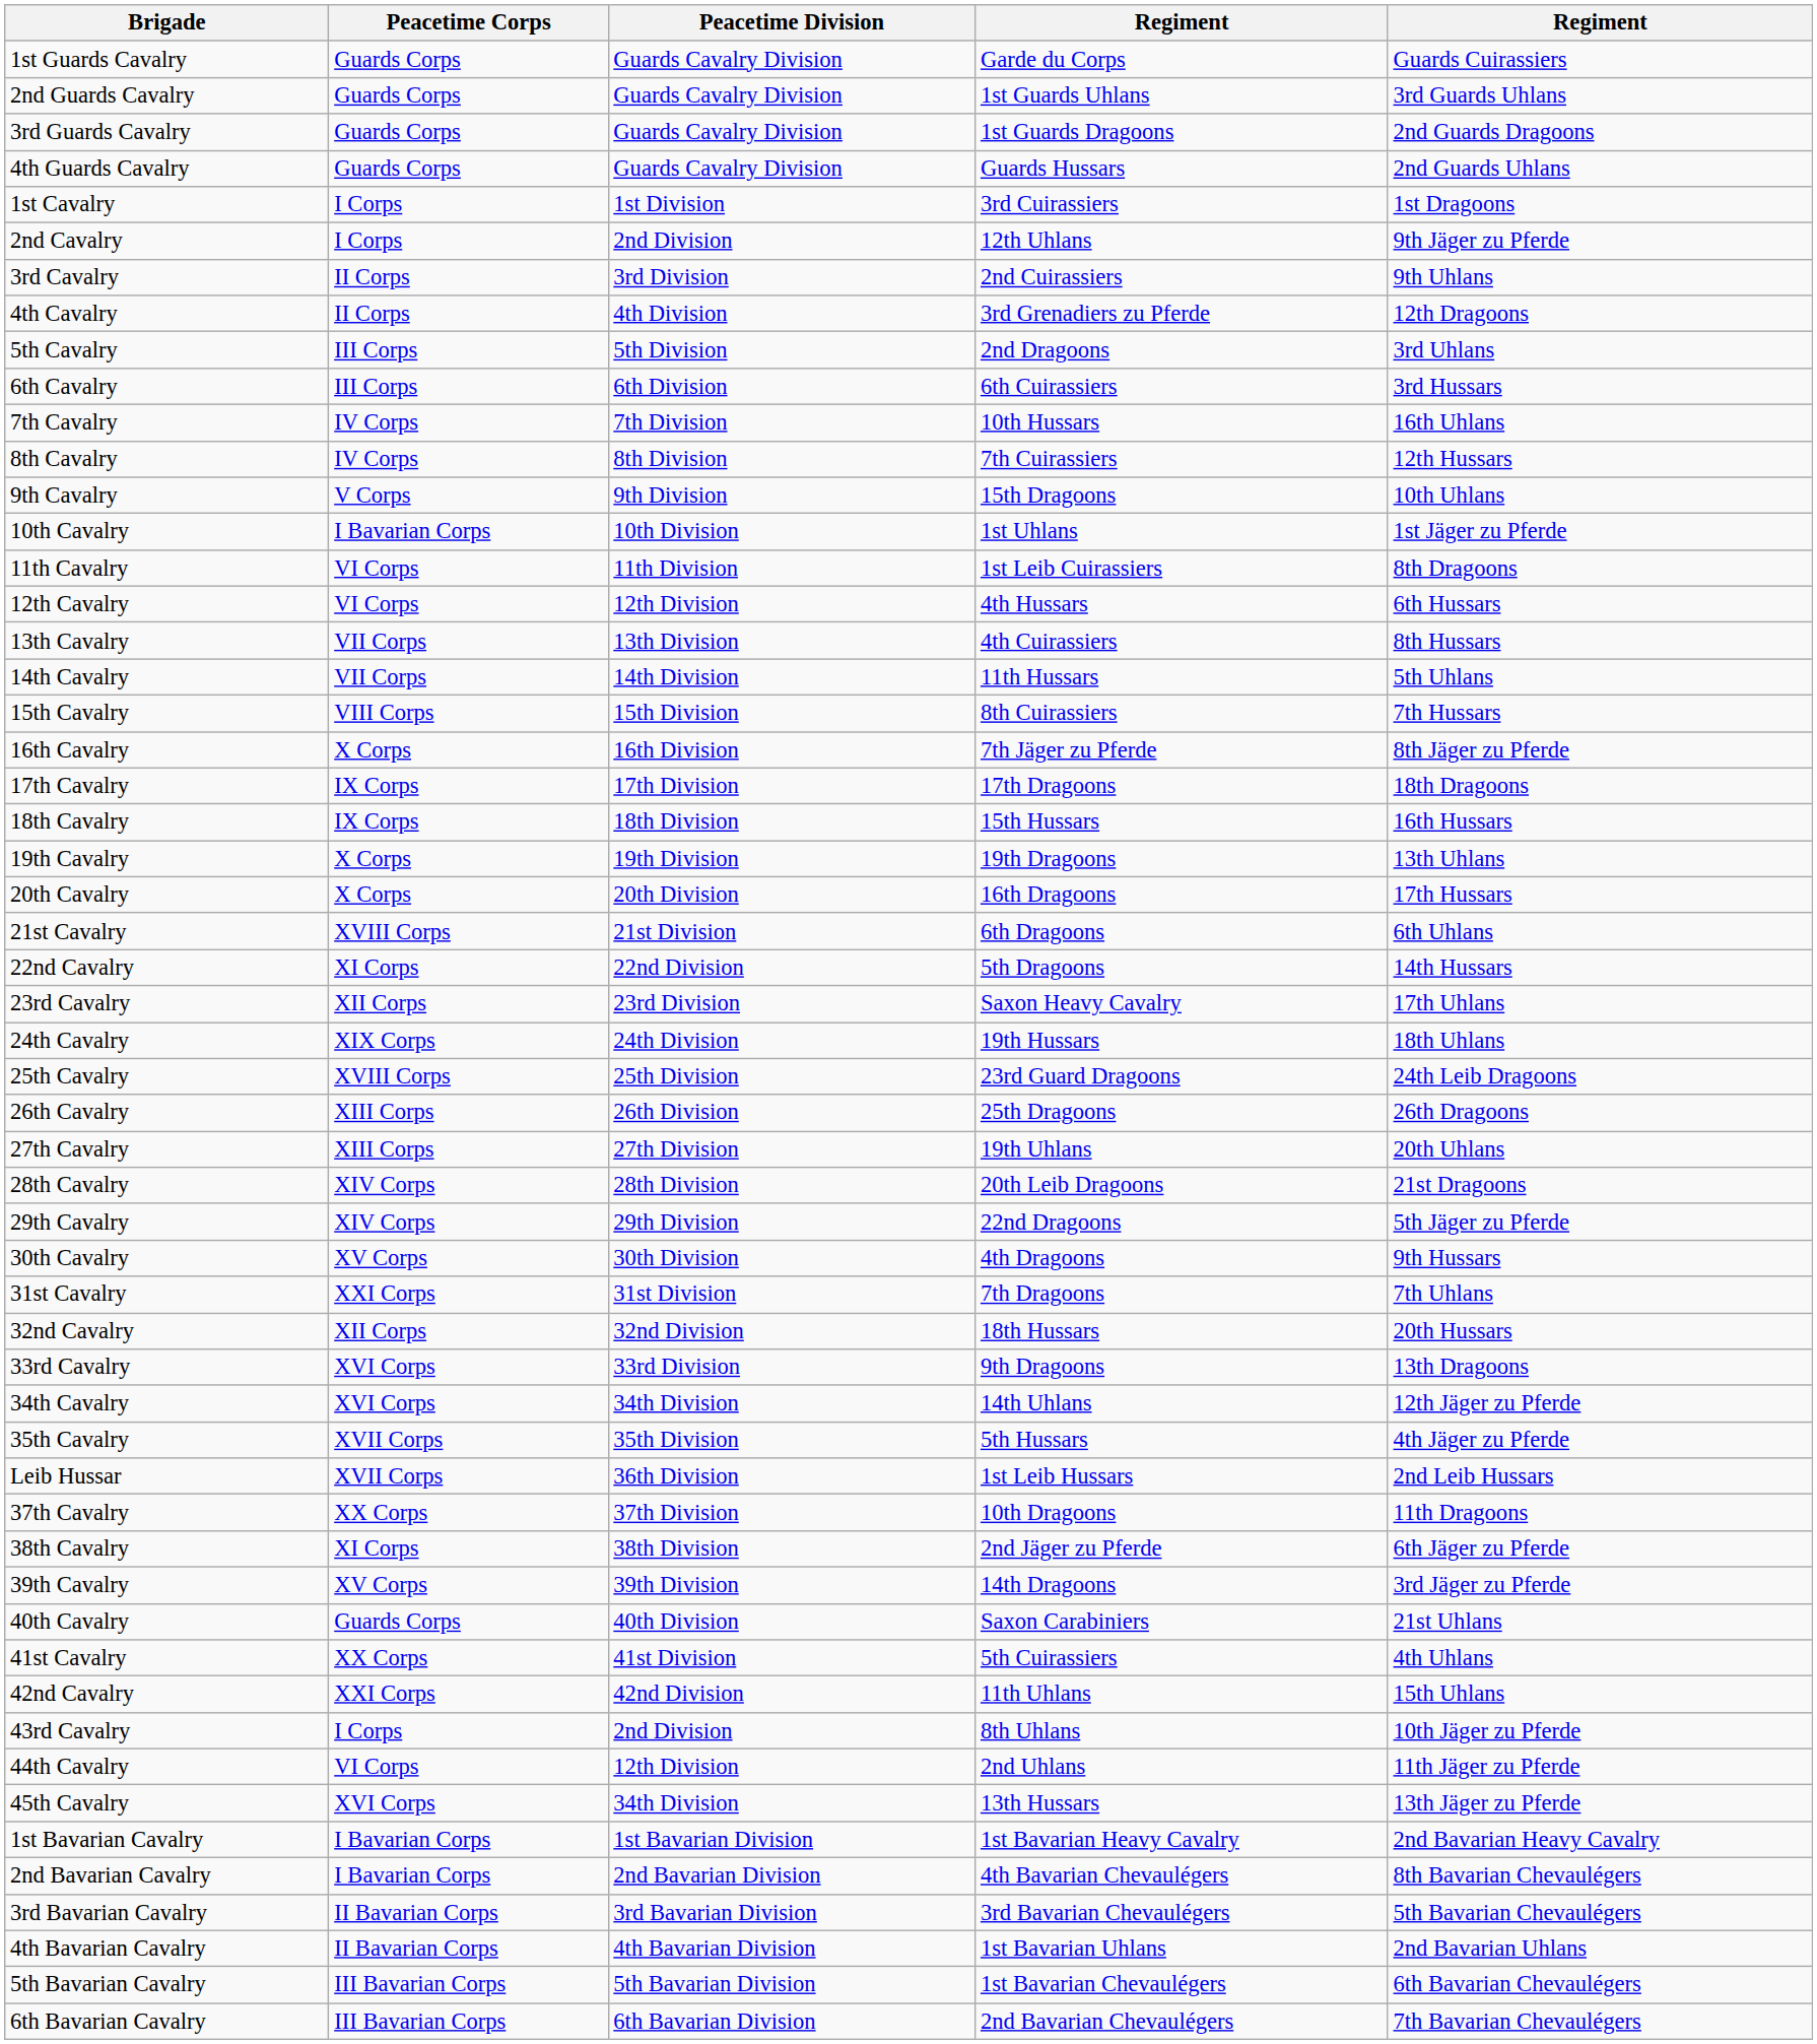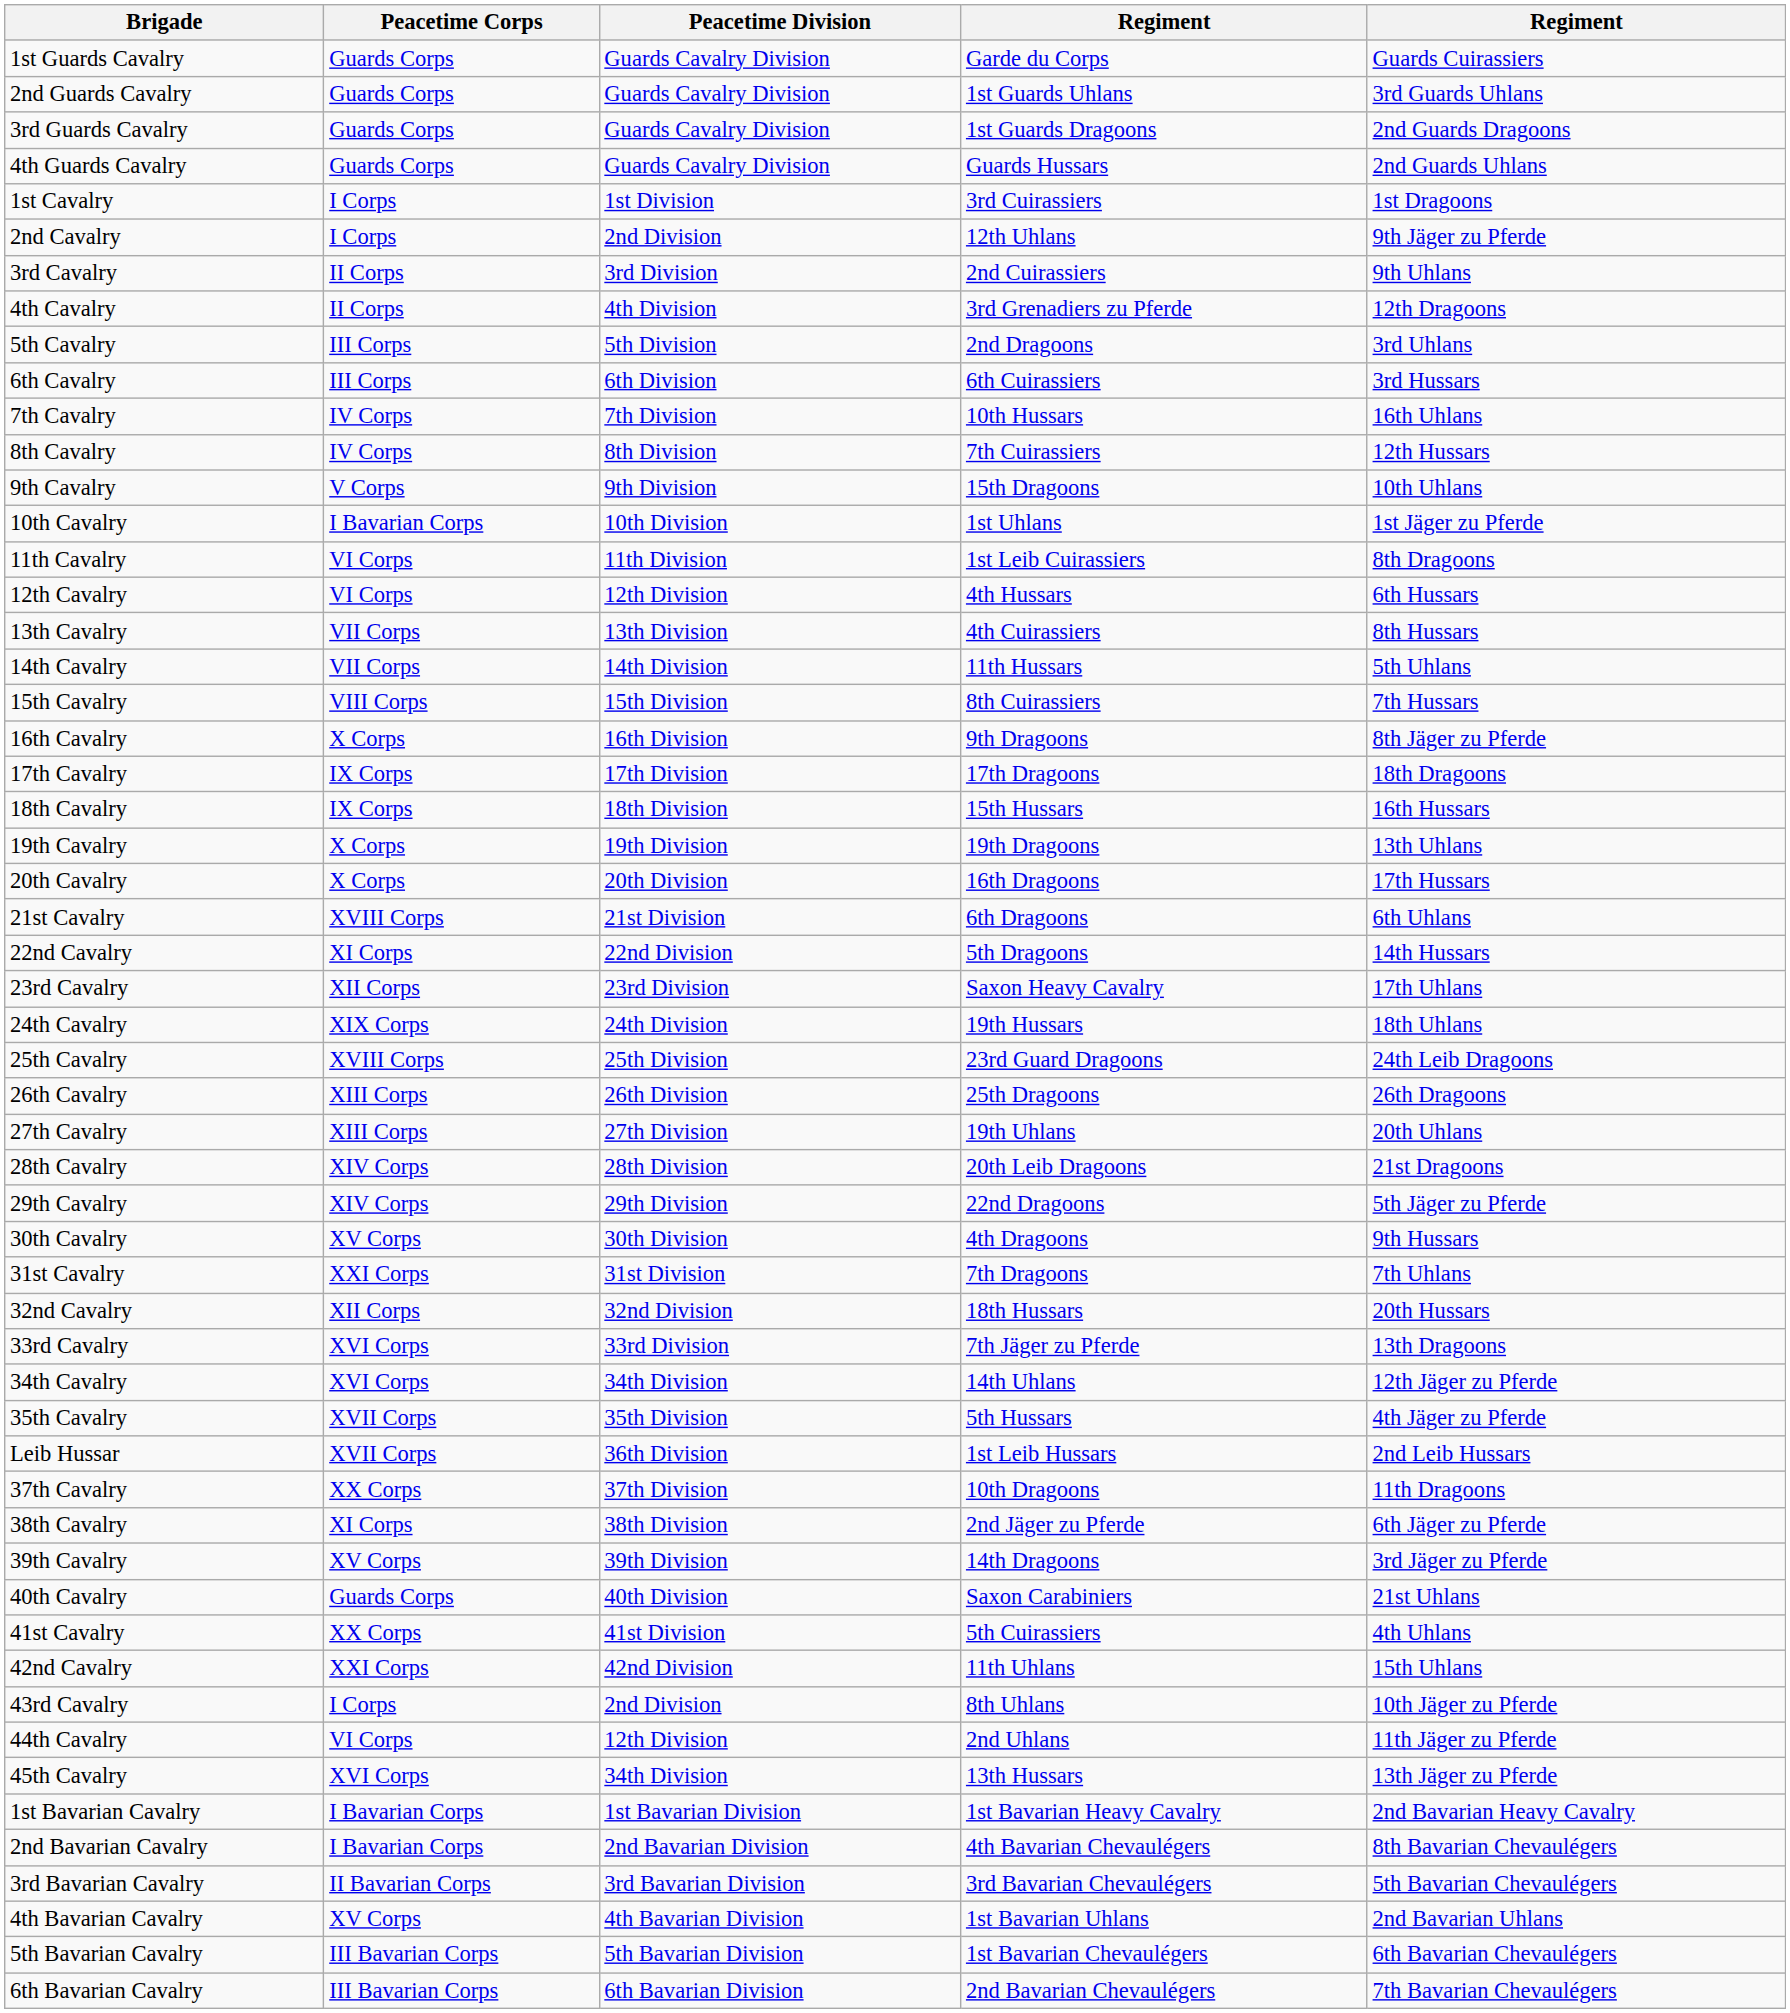16th Cavalry | column 4: 7th Jäger zu Pferde -> 9th Dragoons
33rd Cavalry | column 4: 9th Dragoons -> 7th Jäger zu Pferde
4th Bavarian Cavalry | Peacetime Corps: II Bavarian Corps -> XV Corps
